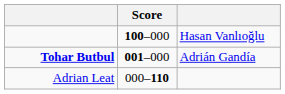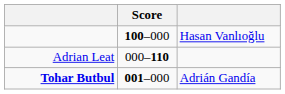rows swapped: Tohar Butbul <-> Adrian Leat
